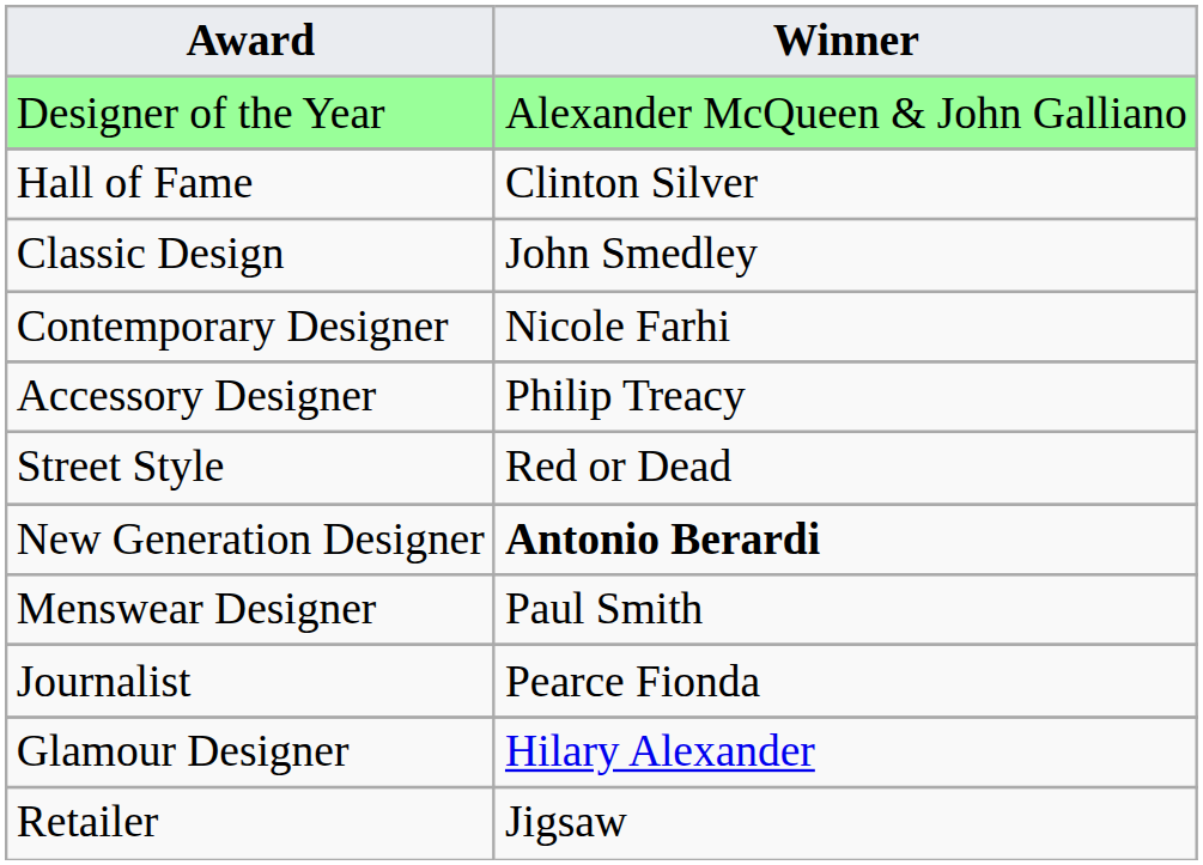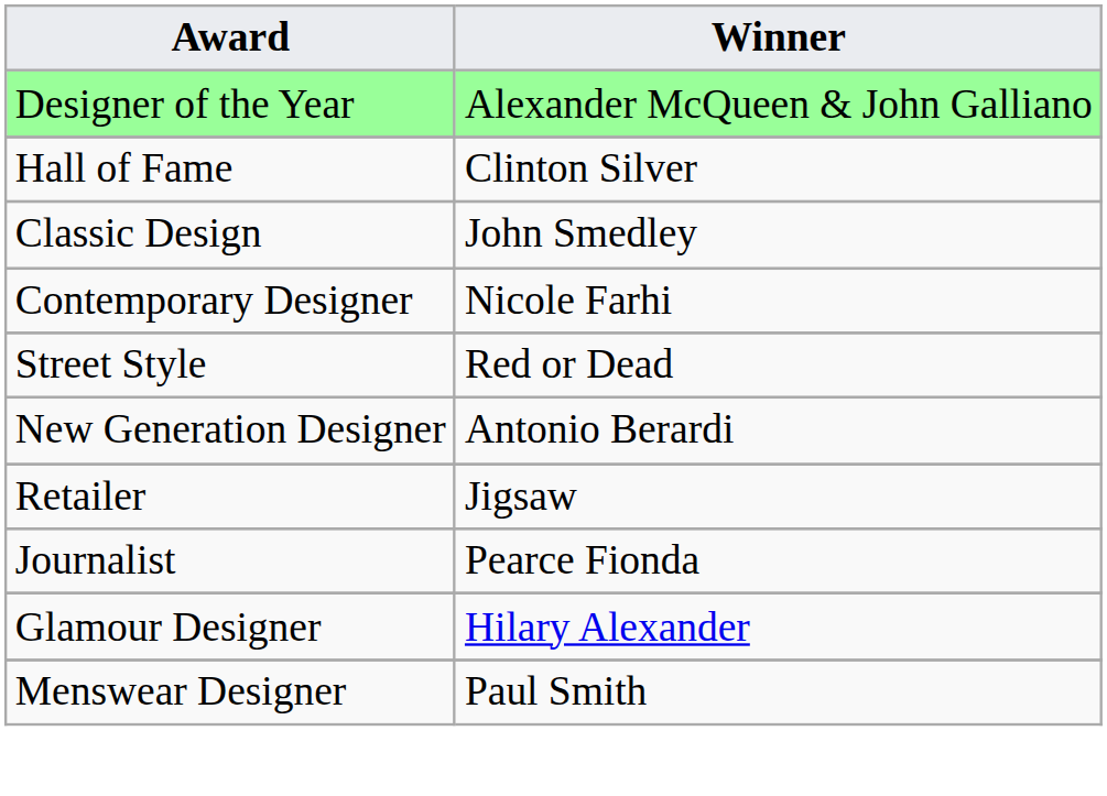- row: Accessory Designer | Philip Treacy
New Generation Designer | Winner: bold -> normal
rows swapped: Retailer <-> Menswear Designer
